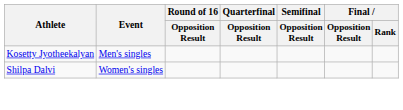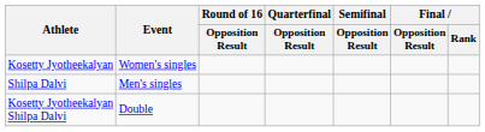Kosetty Jyotheekalyan | Event: Men's singles -> Women's singles
Shilpa Dalvi | Event: Women's singles -> Men's singles
+ row: Kosetty Jyotheekalyan Shilpa Dalvi | Double
